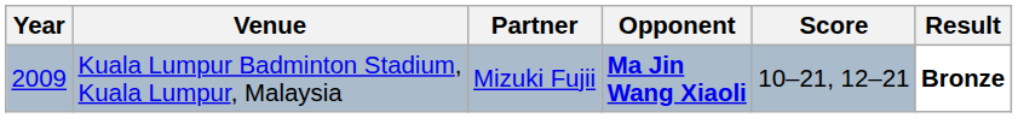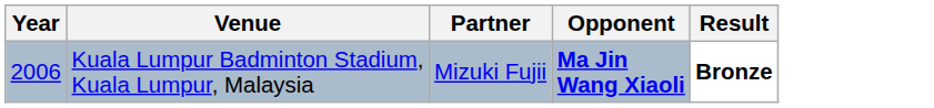- column: Score | 10–21, 12–21
Kuala Lumpur Badminton Stadium, Kuala Lumpur, Malaysia | Year: 2009 -> 2006
